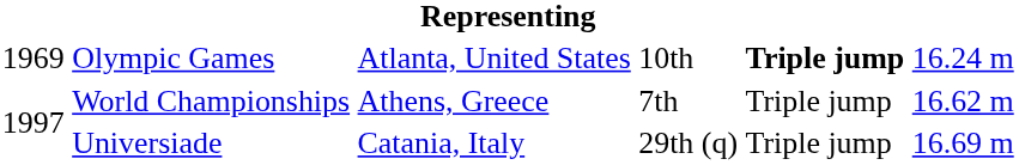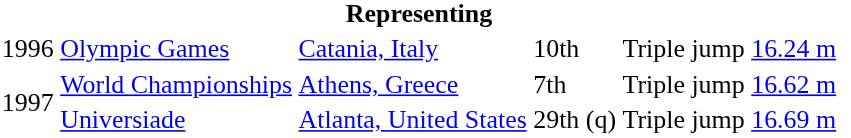Olympic Games | column 1: 1969 -> 1996
Olympic Games | column 3: Atlanta, United States -> Catania, Italy
Olympic Games | column 5: bold -> normal
Universiade | column 3: Catania, Italy -> Atlanta, United States
